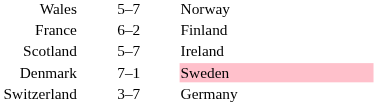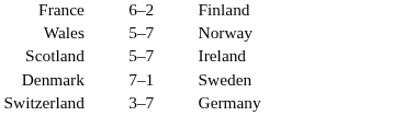rows swapped: Wales <-> France
Denmark | column 3: pink background -> no background
